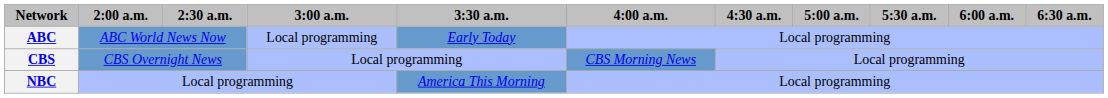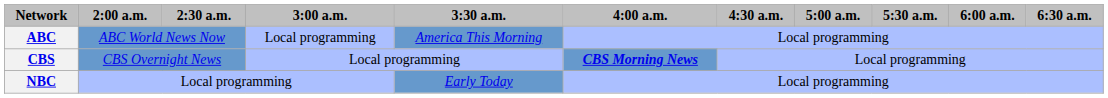ABC | 3:30 a.m.: Early Today -> America This Morning
CBS | 4:00 a.m.: normal -> bold
NBC | 3:30 a.m.: America This Morning -> Early Today
